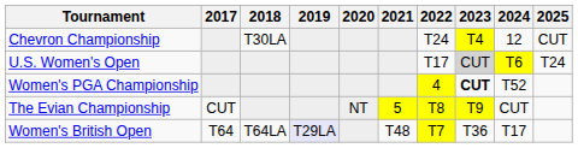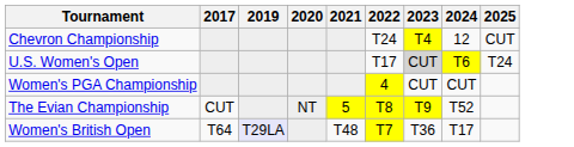- column: 2018 | T30LA | T64LA
Women's PGA Championship | 2023: bold -> normal
Women's PGA Championship | 2024: T52 -> CUT
The Evian Championship | 2024: CUT -> T52
